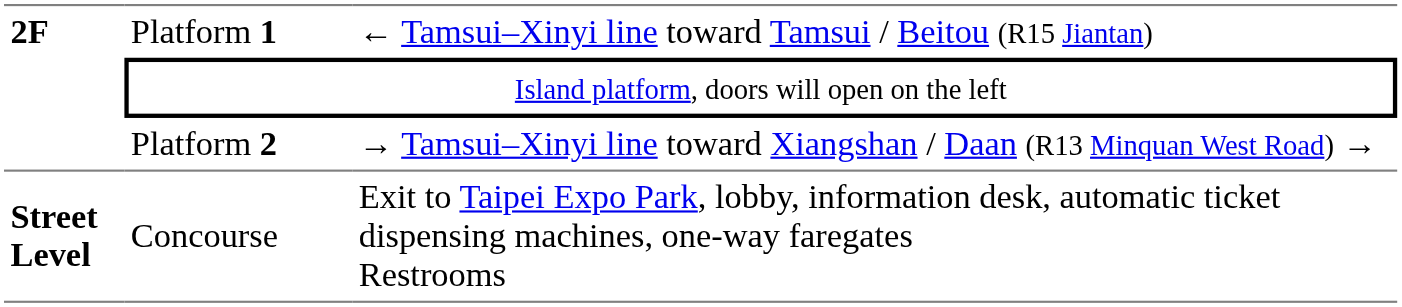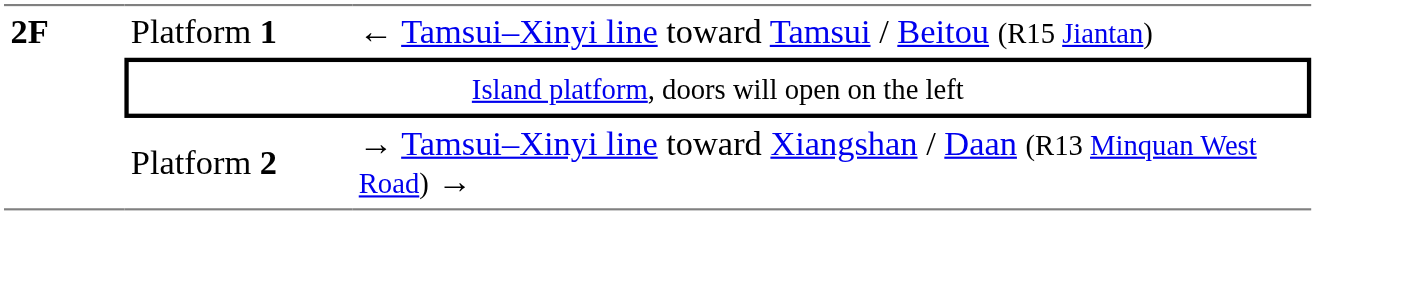- row: Street Level | Concourse | Exit to Taipei Expo Park, lobby, information desk, automatic ticket dispensing machines, one-way faregates Restrooms
